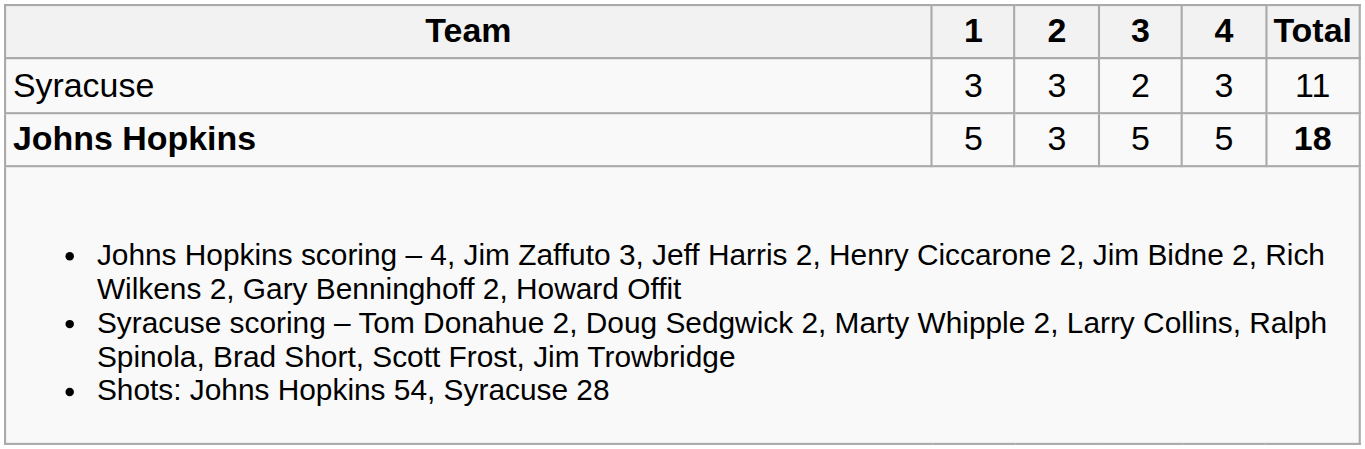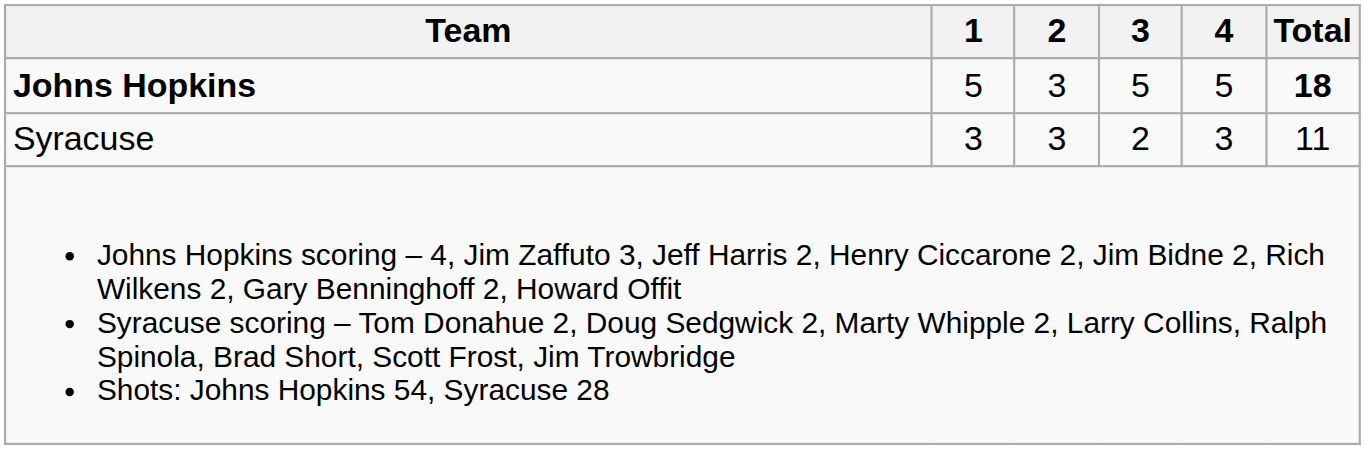rows swapped: Johns Hopkins <-> Syracuse
